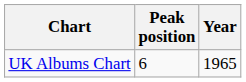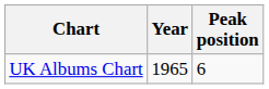columns swapped: Year <-> Peak position
